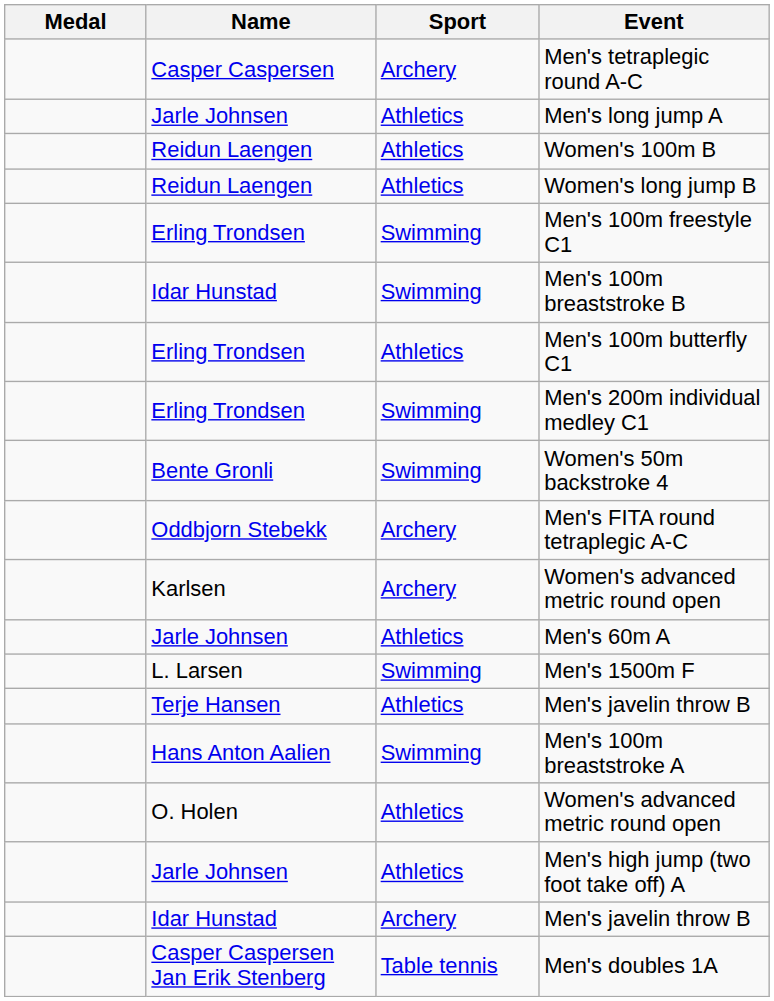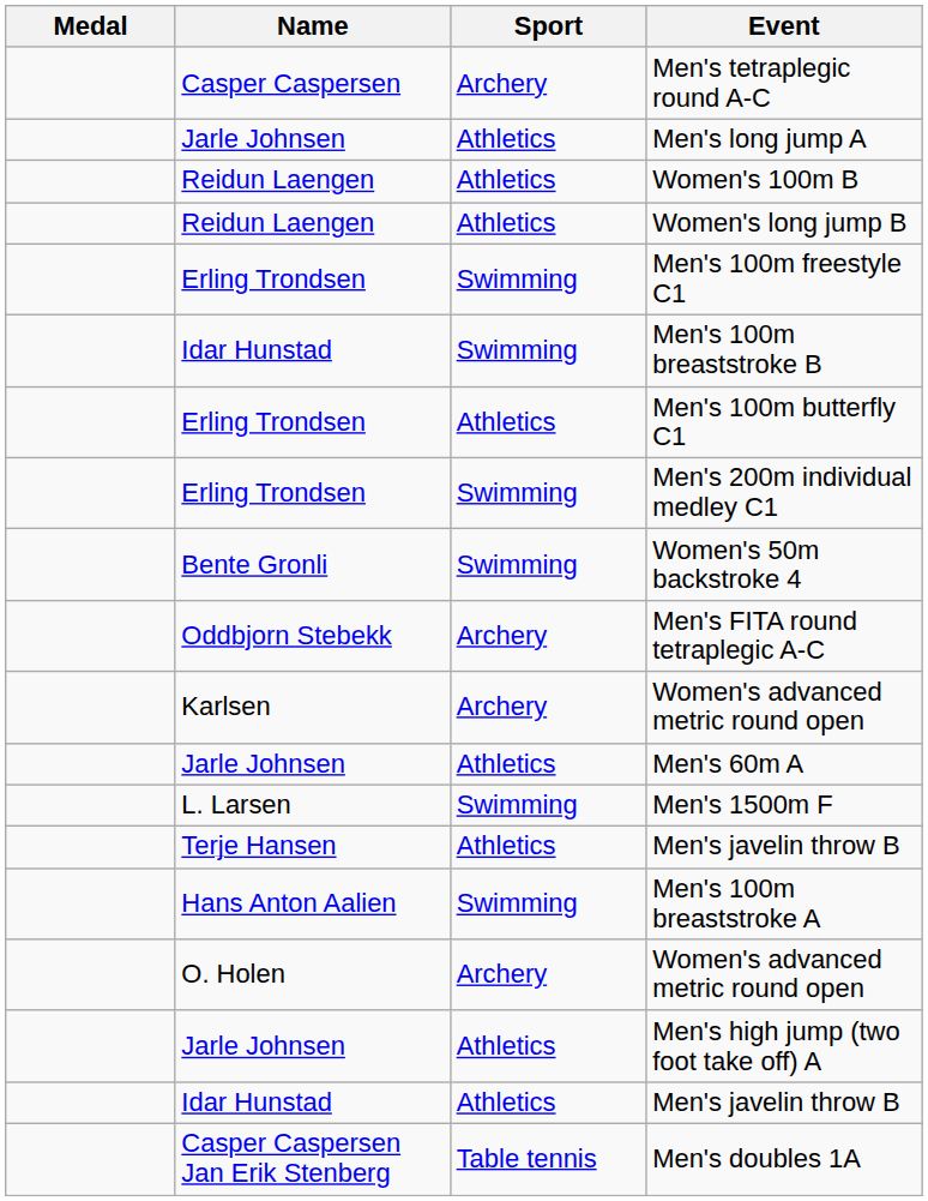O. Holen / Women's advanced metric round open | Sport: Athletics -> Archery
Idar Hunstad / Men's javelin throw B | Sport: Archery -> Athletics
